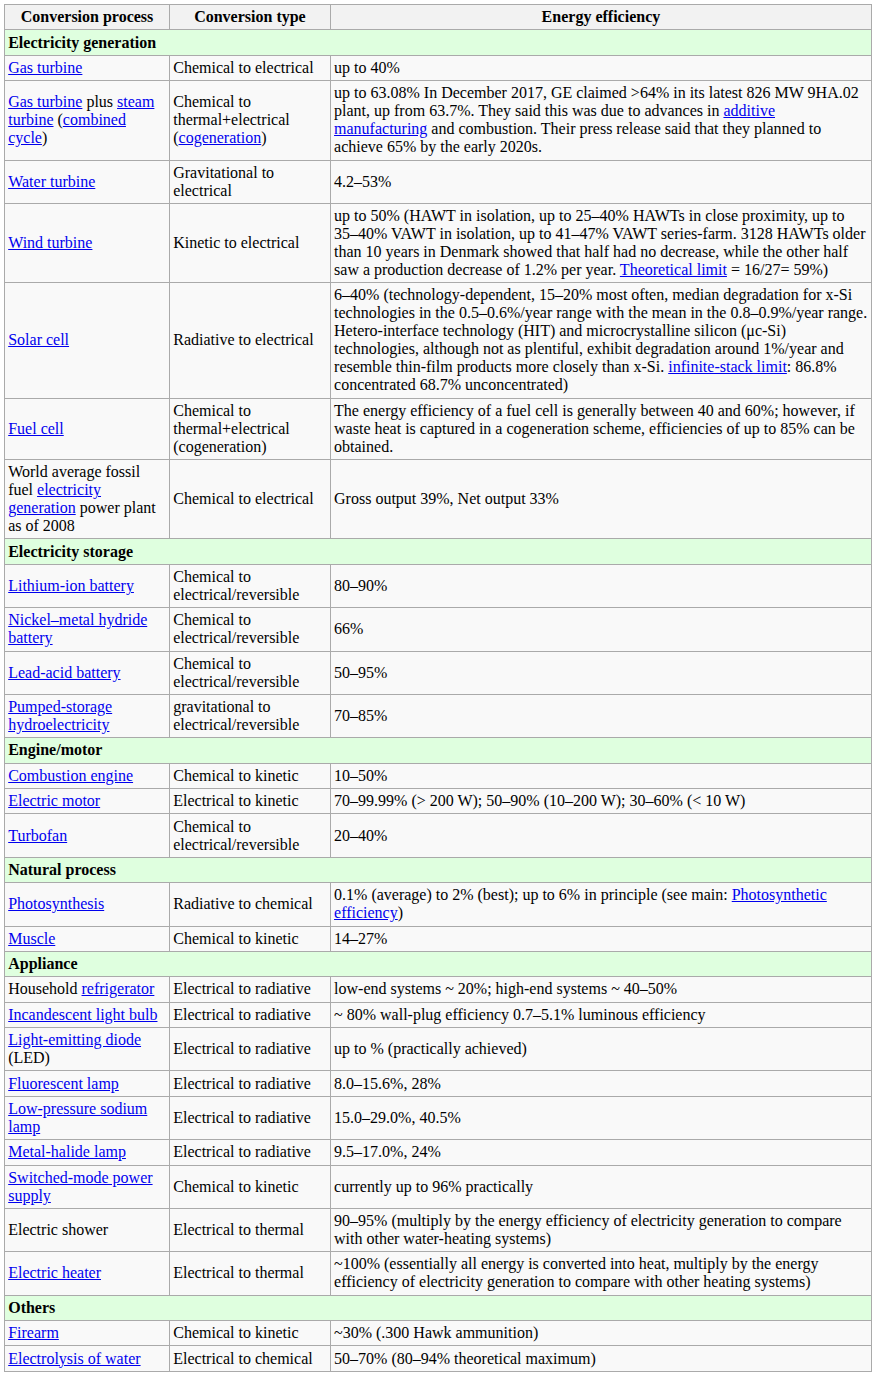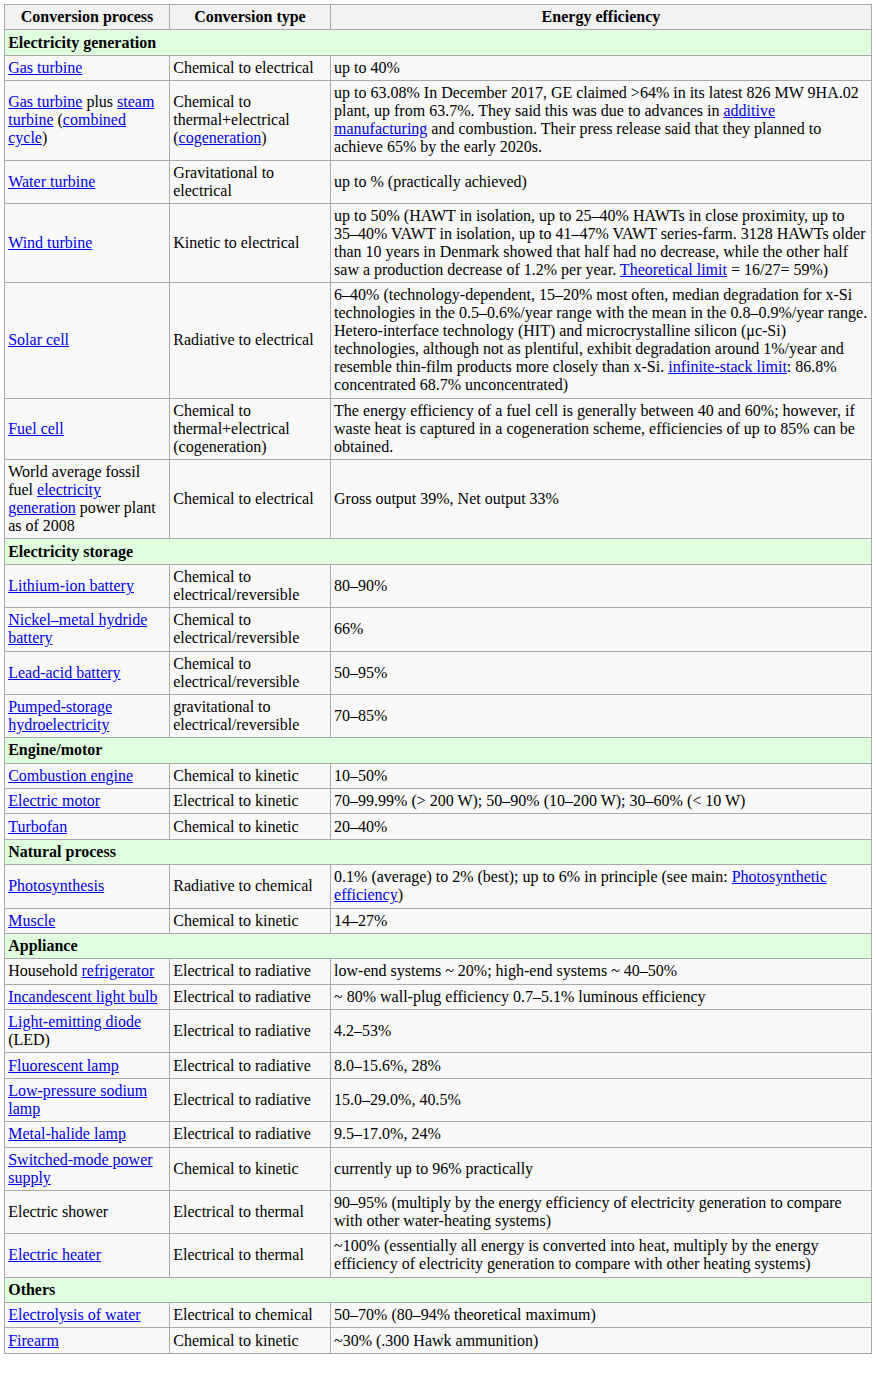Water turbine | Energy efficiency: 4.2–53% -> up to % (practically achieved)
Turbofan | Conversion type: Chemical to electrical/reversible -> Chemical to kinetic
Light-emitting diode (LED) | Energy efficiency: up to % (practically achieved) -> 4.2–53%
rows swapped: Firearm <-> Electrolysis of water
